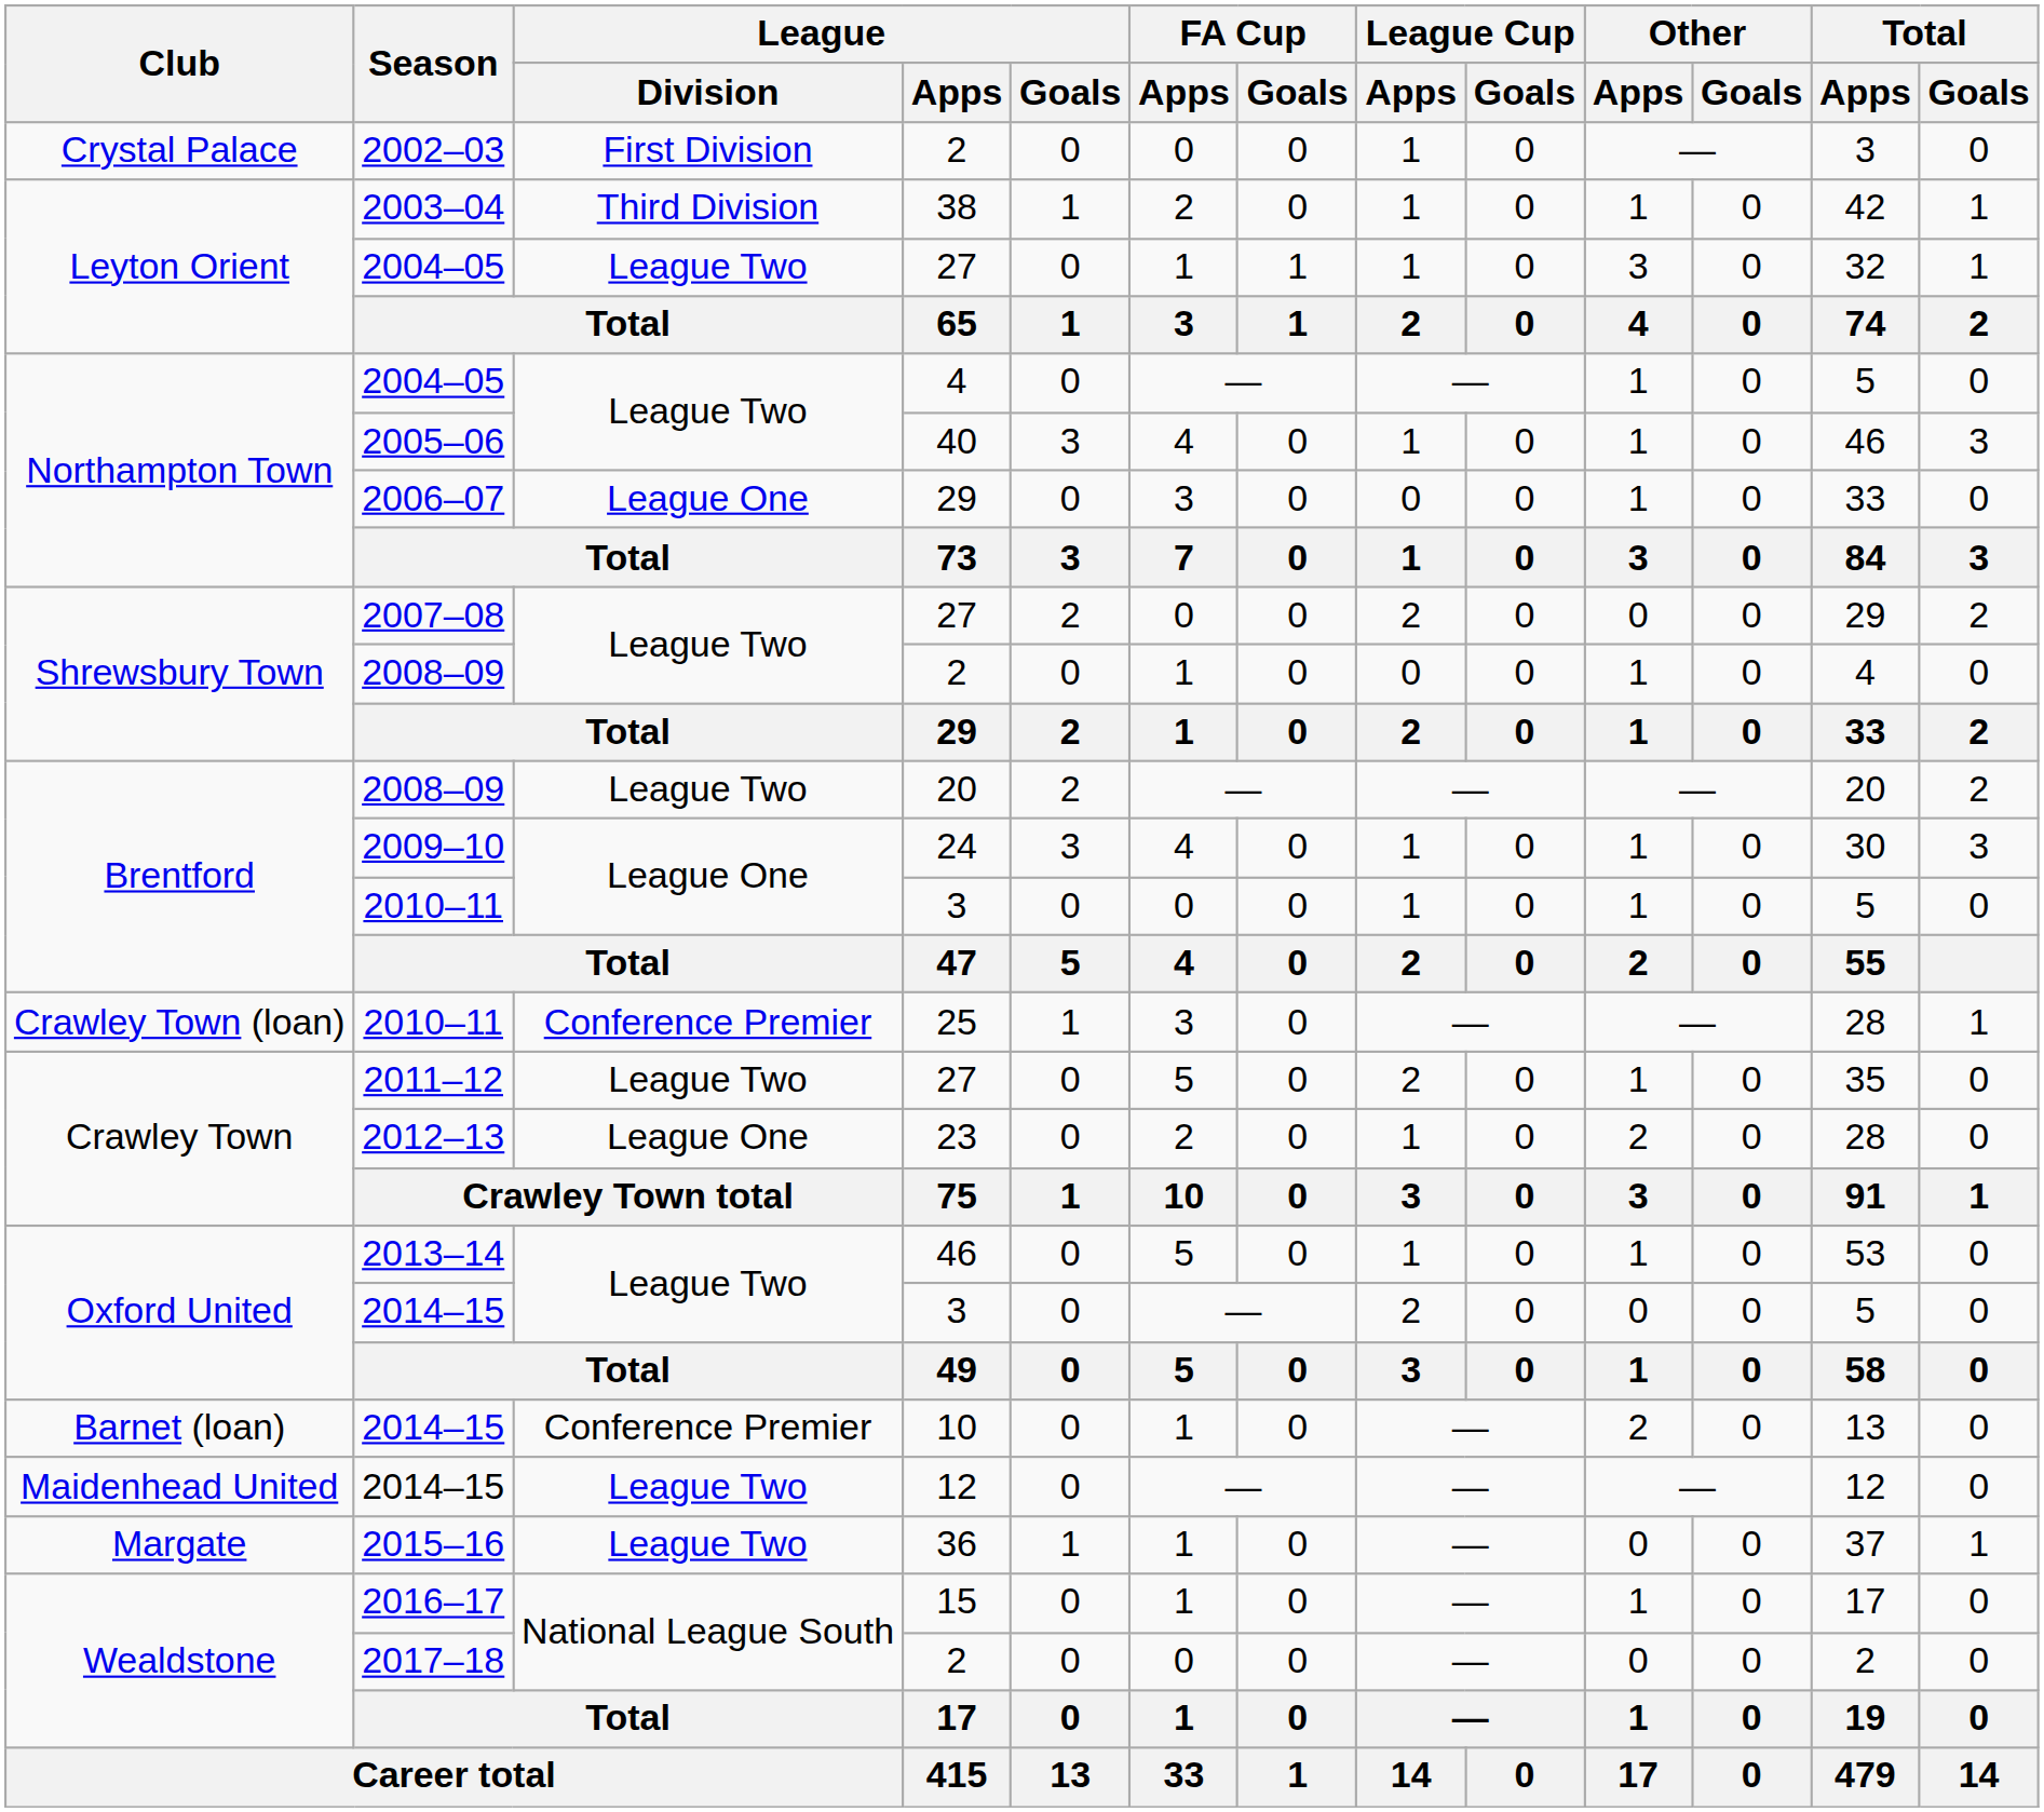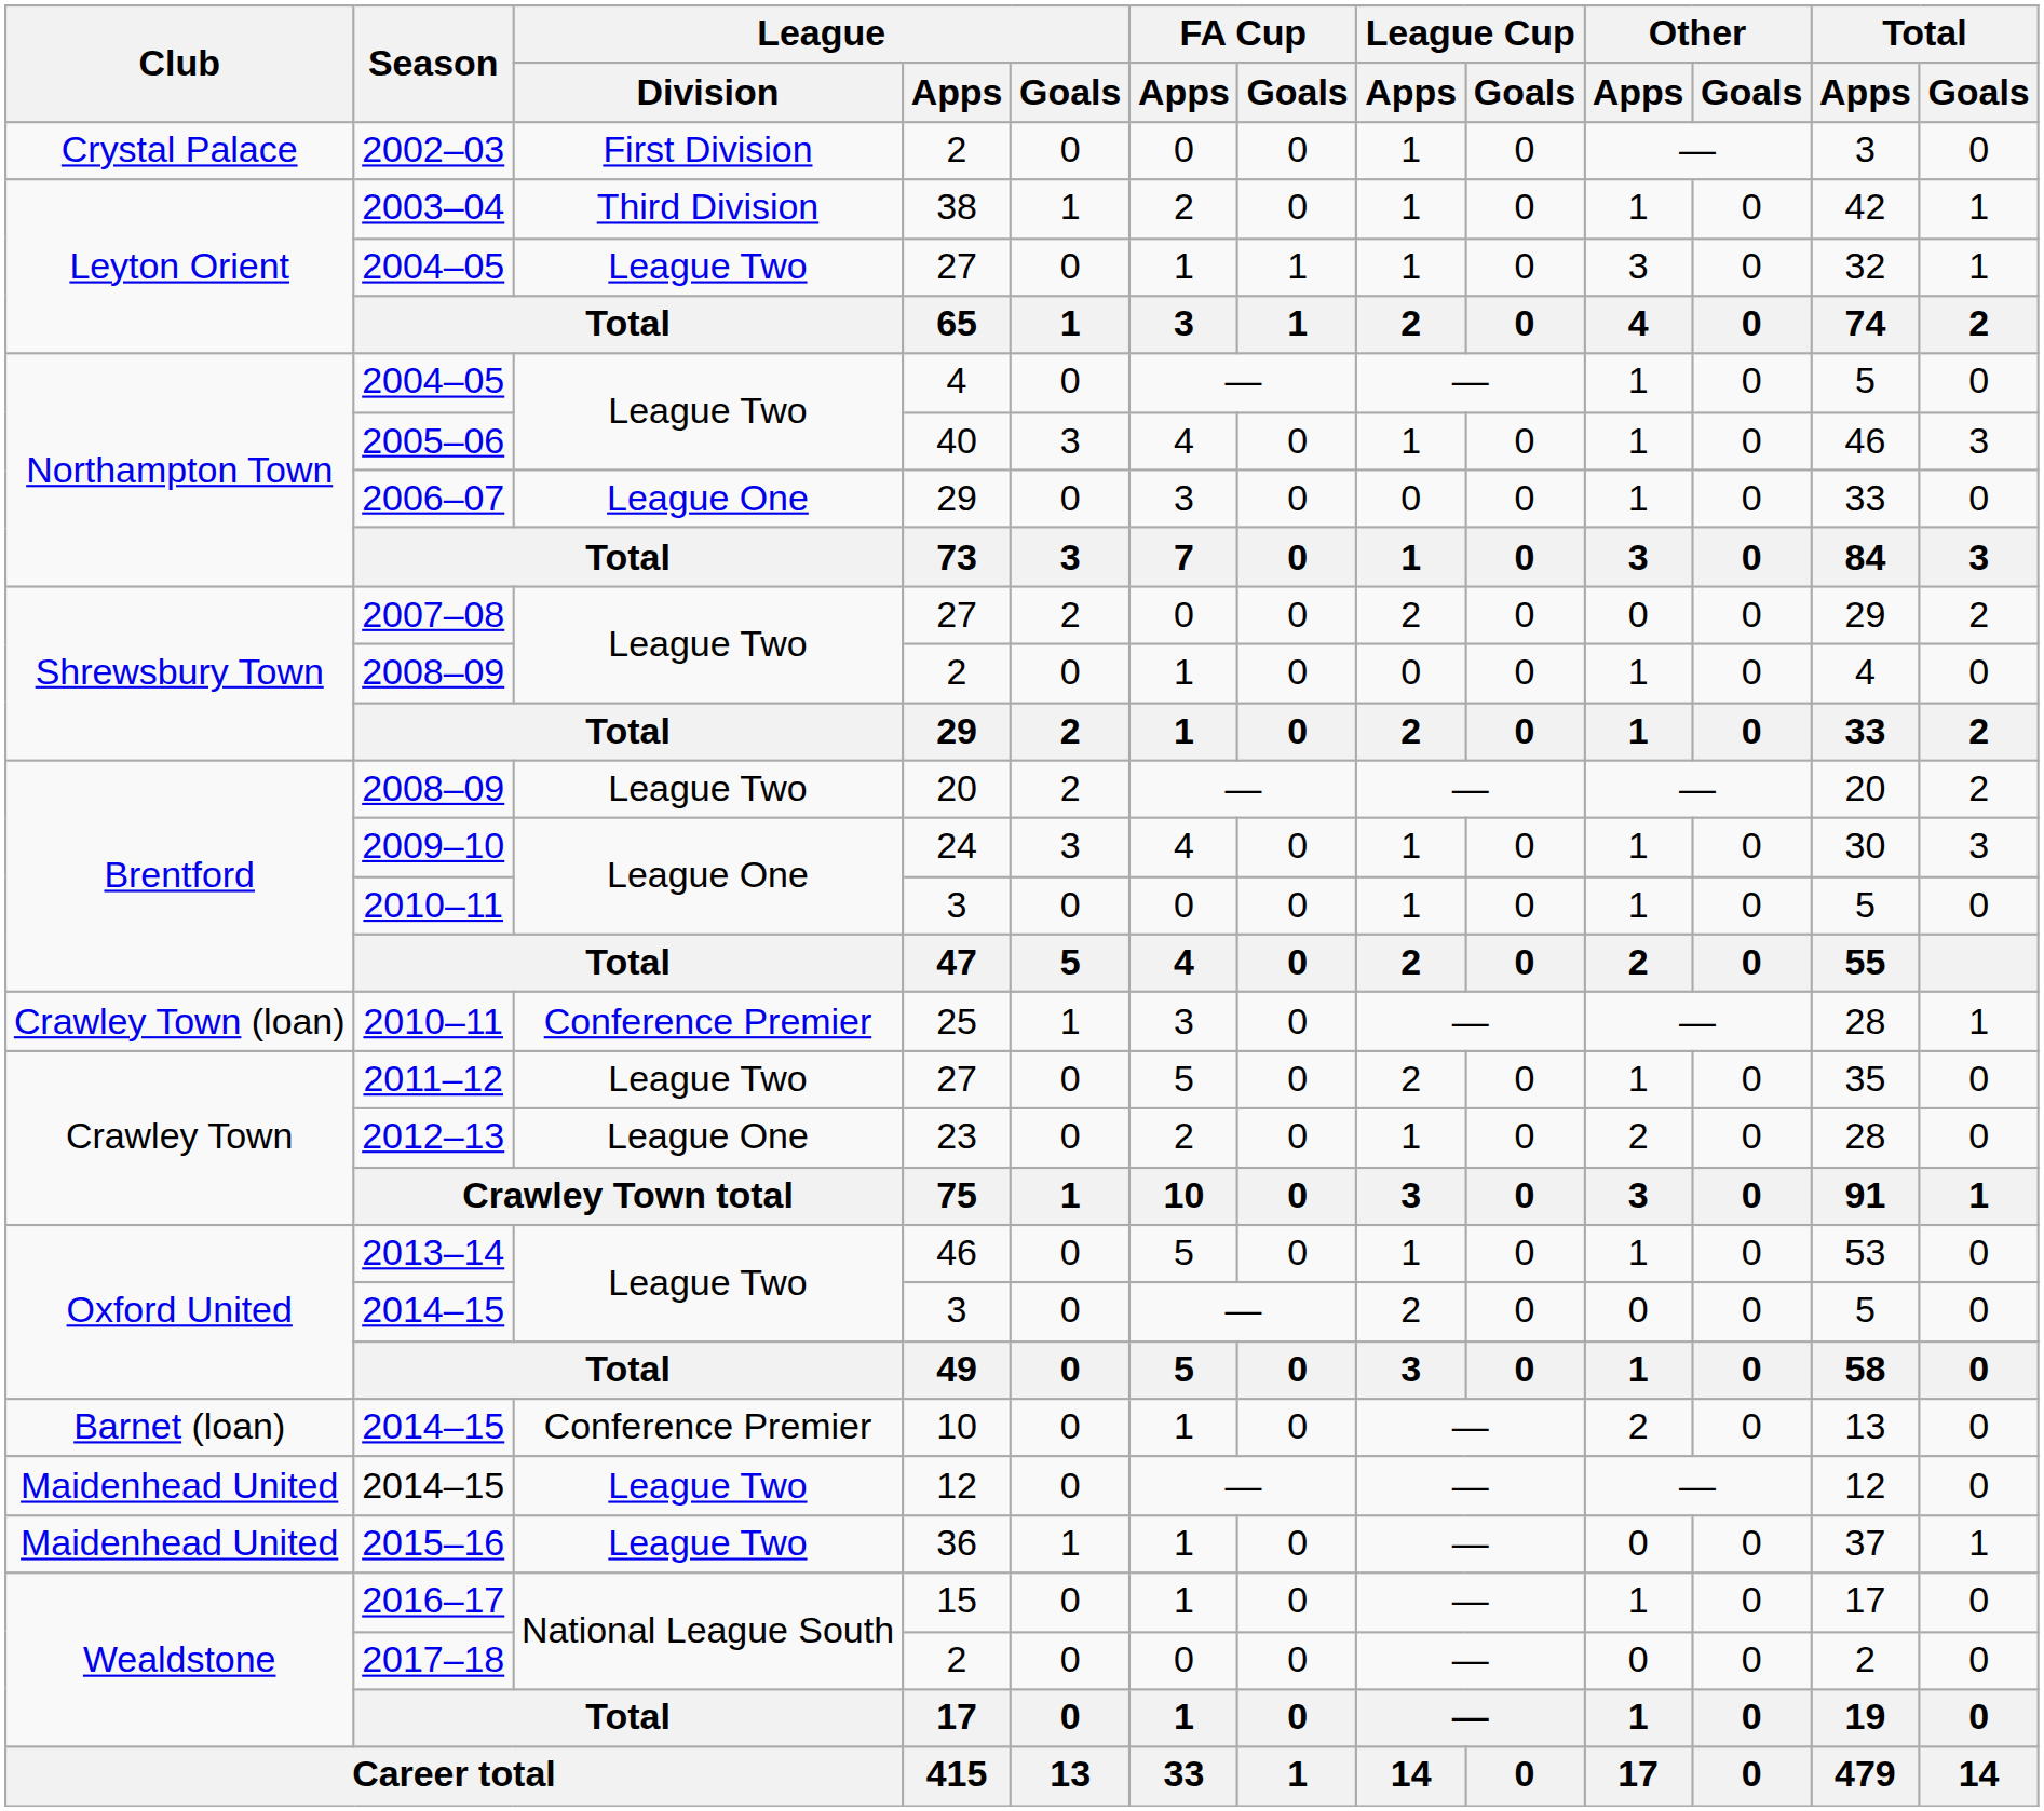2015–16 | Club: Margate -> Maidenhead United
